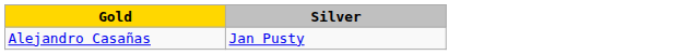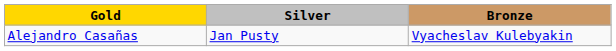+ column: Bronze | Vyacheslav Kulebyakin
